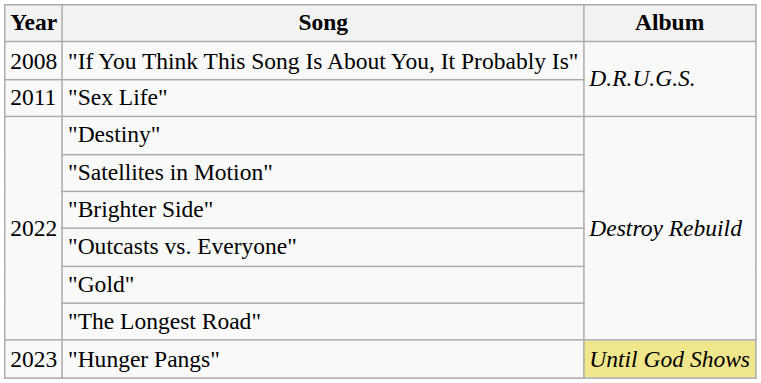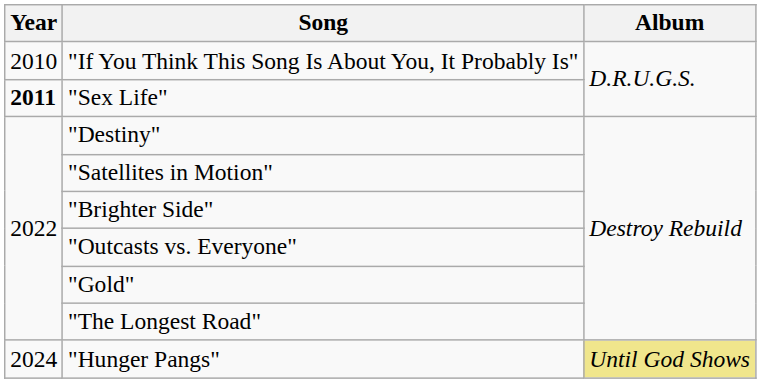"If You Think This Song Is About You, It Probably Is" | Year: 2008 -> 2010
"Sex Life" | Year: normal -> bold
"Hunger Pangs" | Year: 2023 -> 2024
